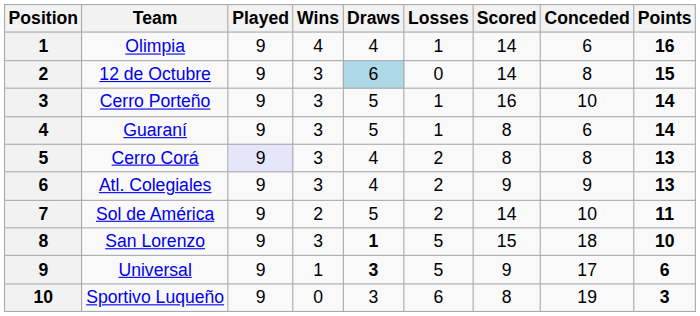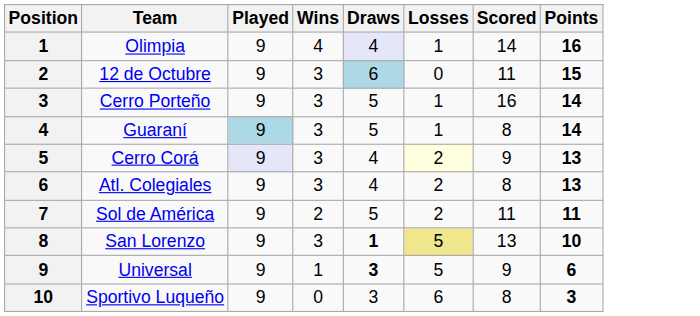- column: Conceded | 6 | 8 | 10 | 6 | 8 | 9 | 10 | 18 | 17 | 19
Olimpia | Draws: no background -> lavender background
12 de Octubre | Scored: 14 -> 11
Guaraní | Played: no background -> lightblue background
Cerro Corá | Losses: no background -> lightyellow background
Cerro Corá | Scored: 8 -> 9
Atl. Colegiales | Scored: 9 -> 8
Sol de América | Scored: 14 -> 11
San Lorenzo | Losses: no background -> khaki background
San Lorenzo | Scored: 15 -> 13
